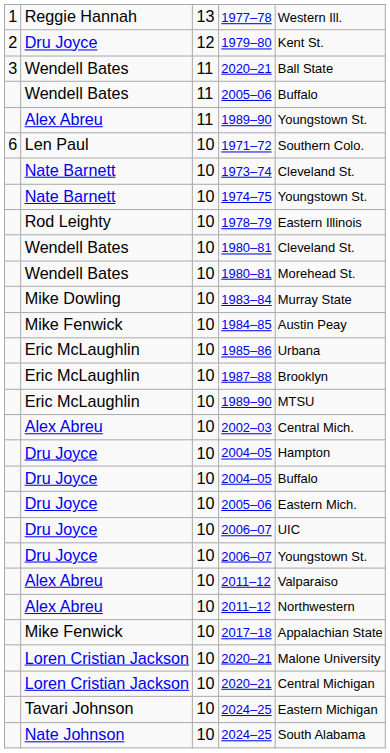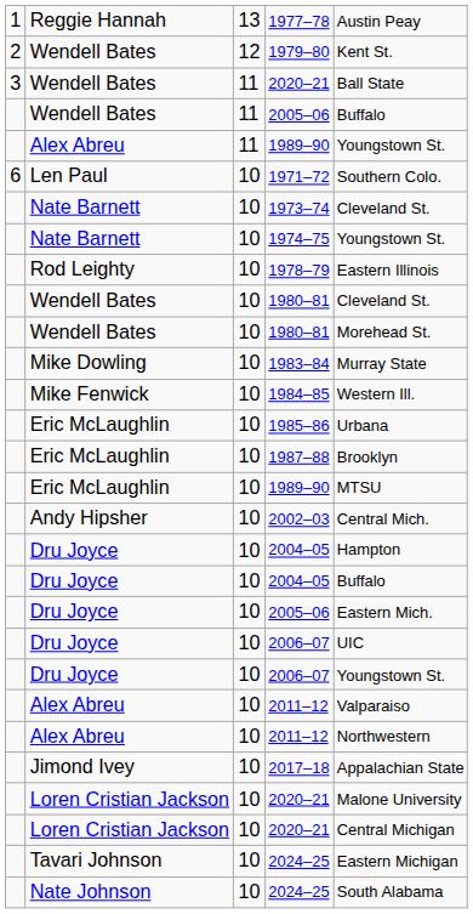1977–78 | column 5: Western Ill. -> Austin Peay
1979–80 | column 2: Dru Joyce -> Wendell Bates
1984–85 | column 5: Austin Peay -> Western Ill.
2002–03 | column 2: Alex Abreu -> Andy Hipsher
2017–18 | column 2: Mike Fenwick -> Jimond Ivey
